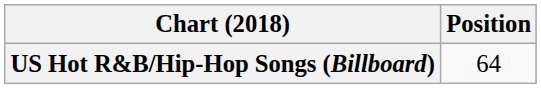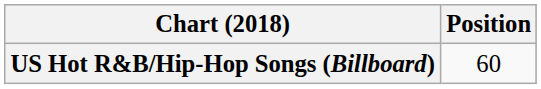US Hot R&B/Hip-Hop Songs (Billboard) | Position: 64 -> 60
